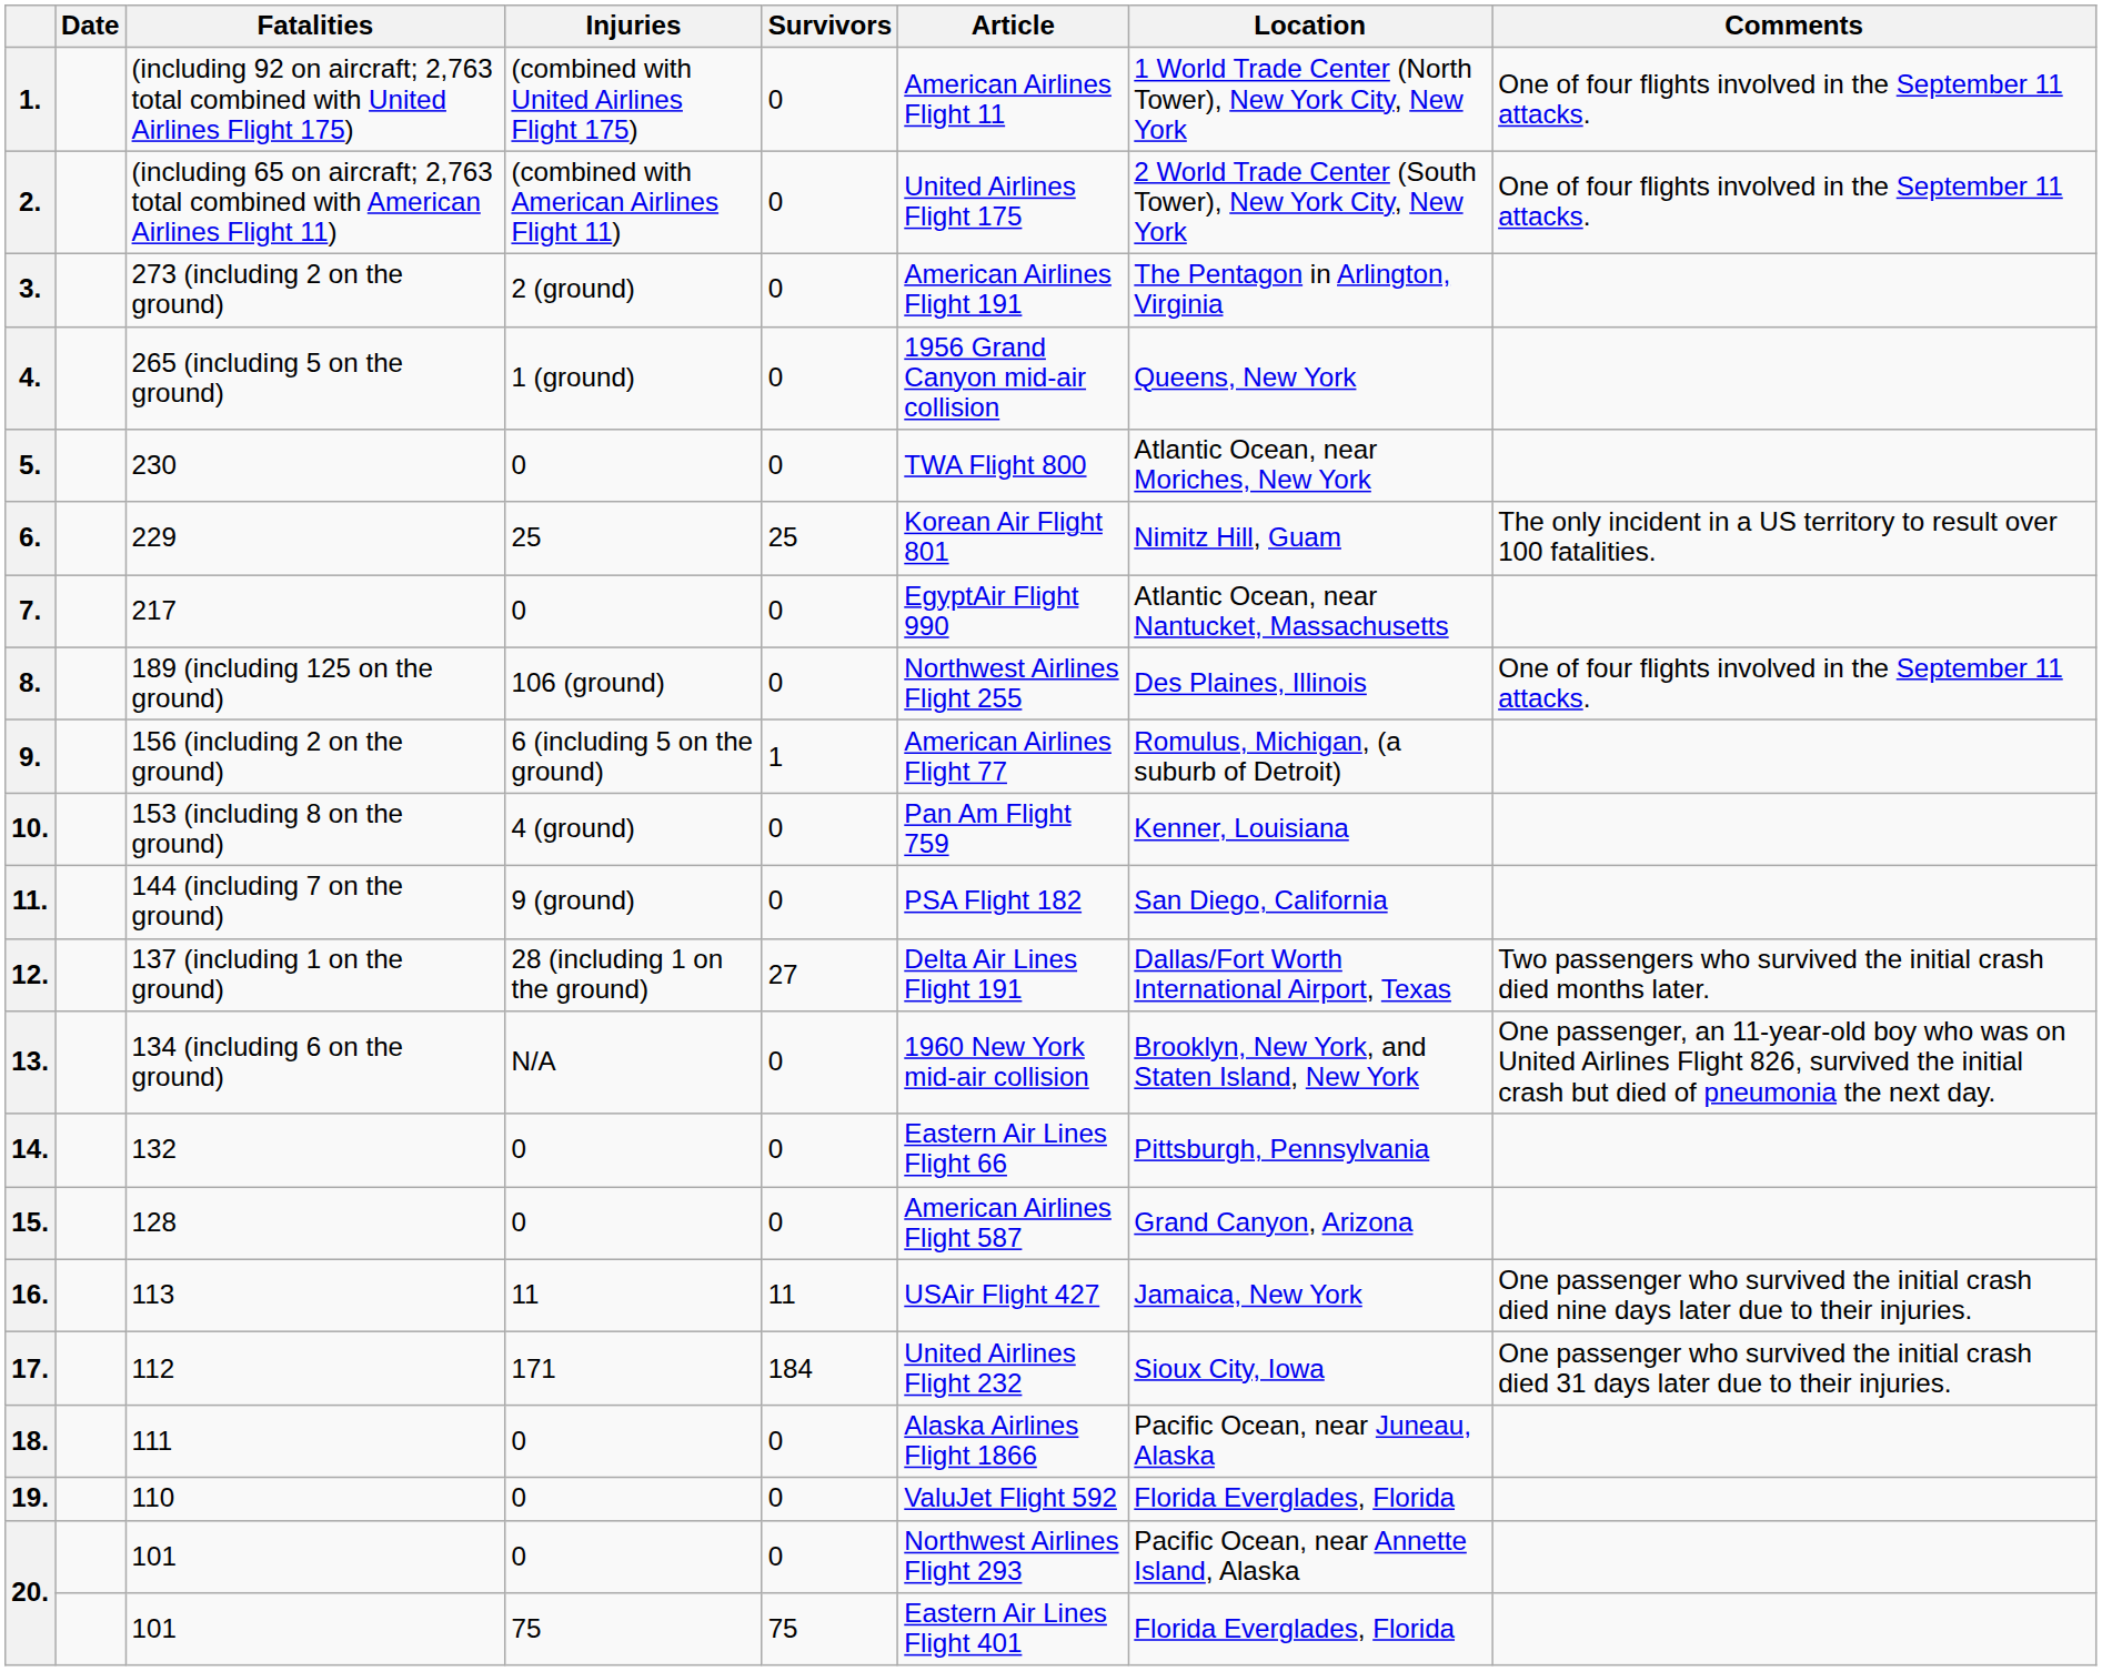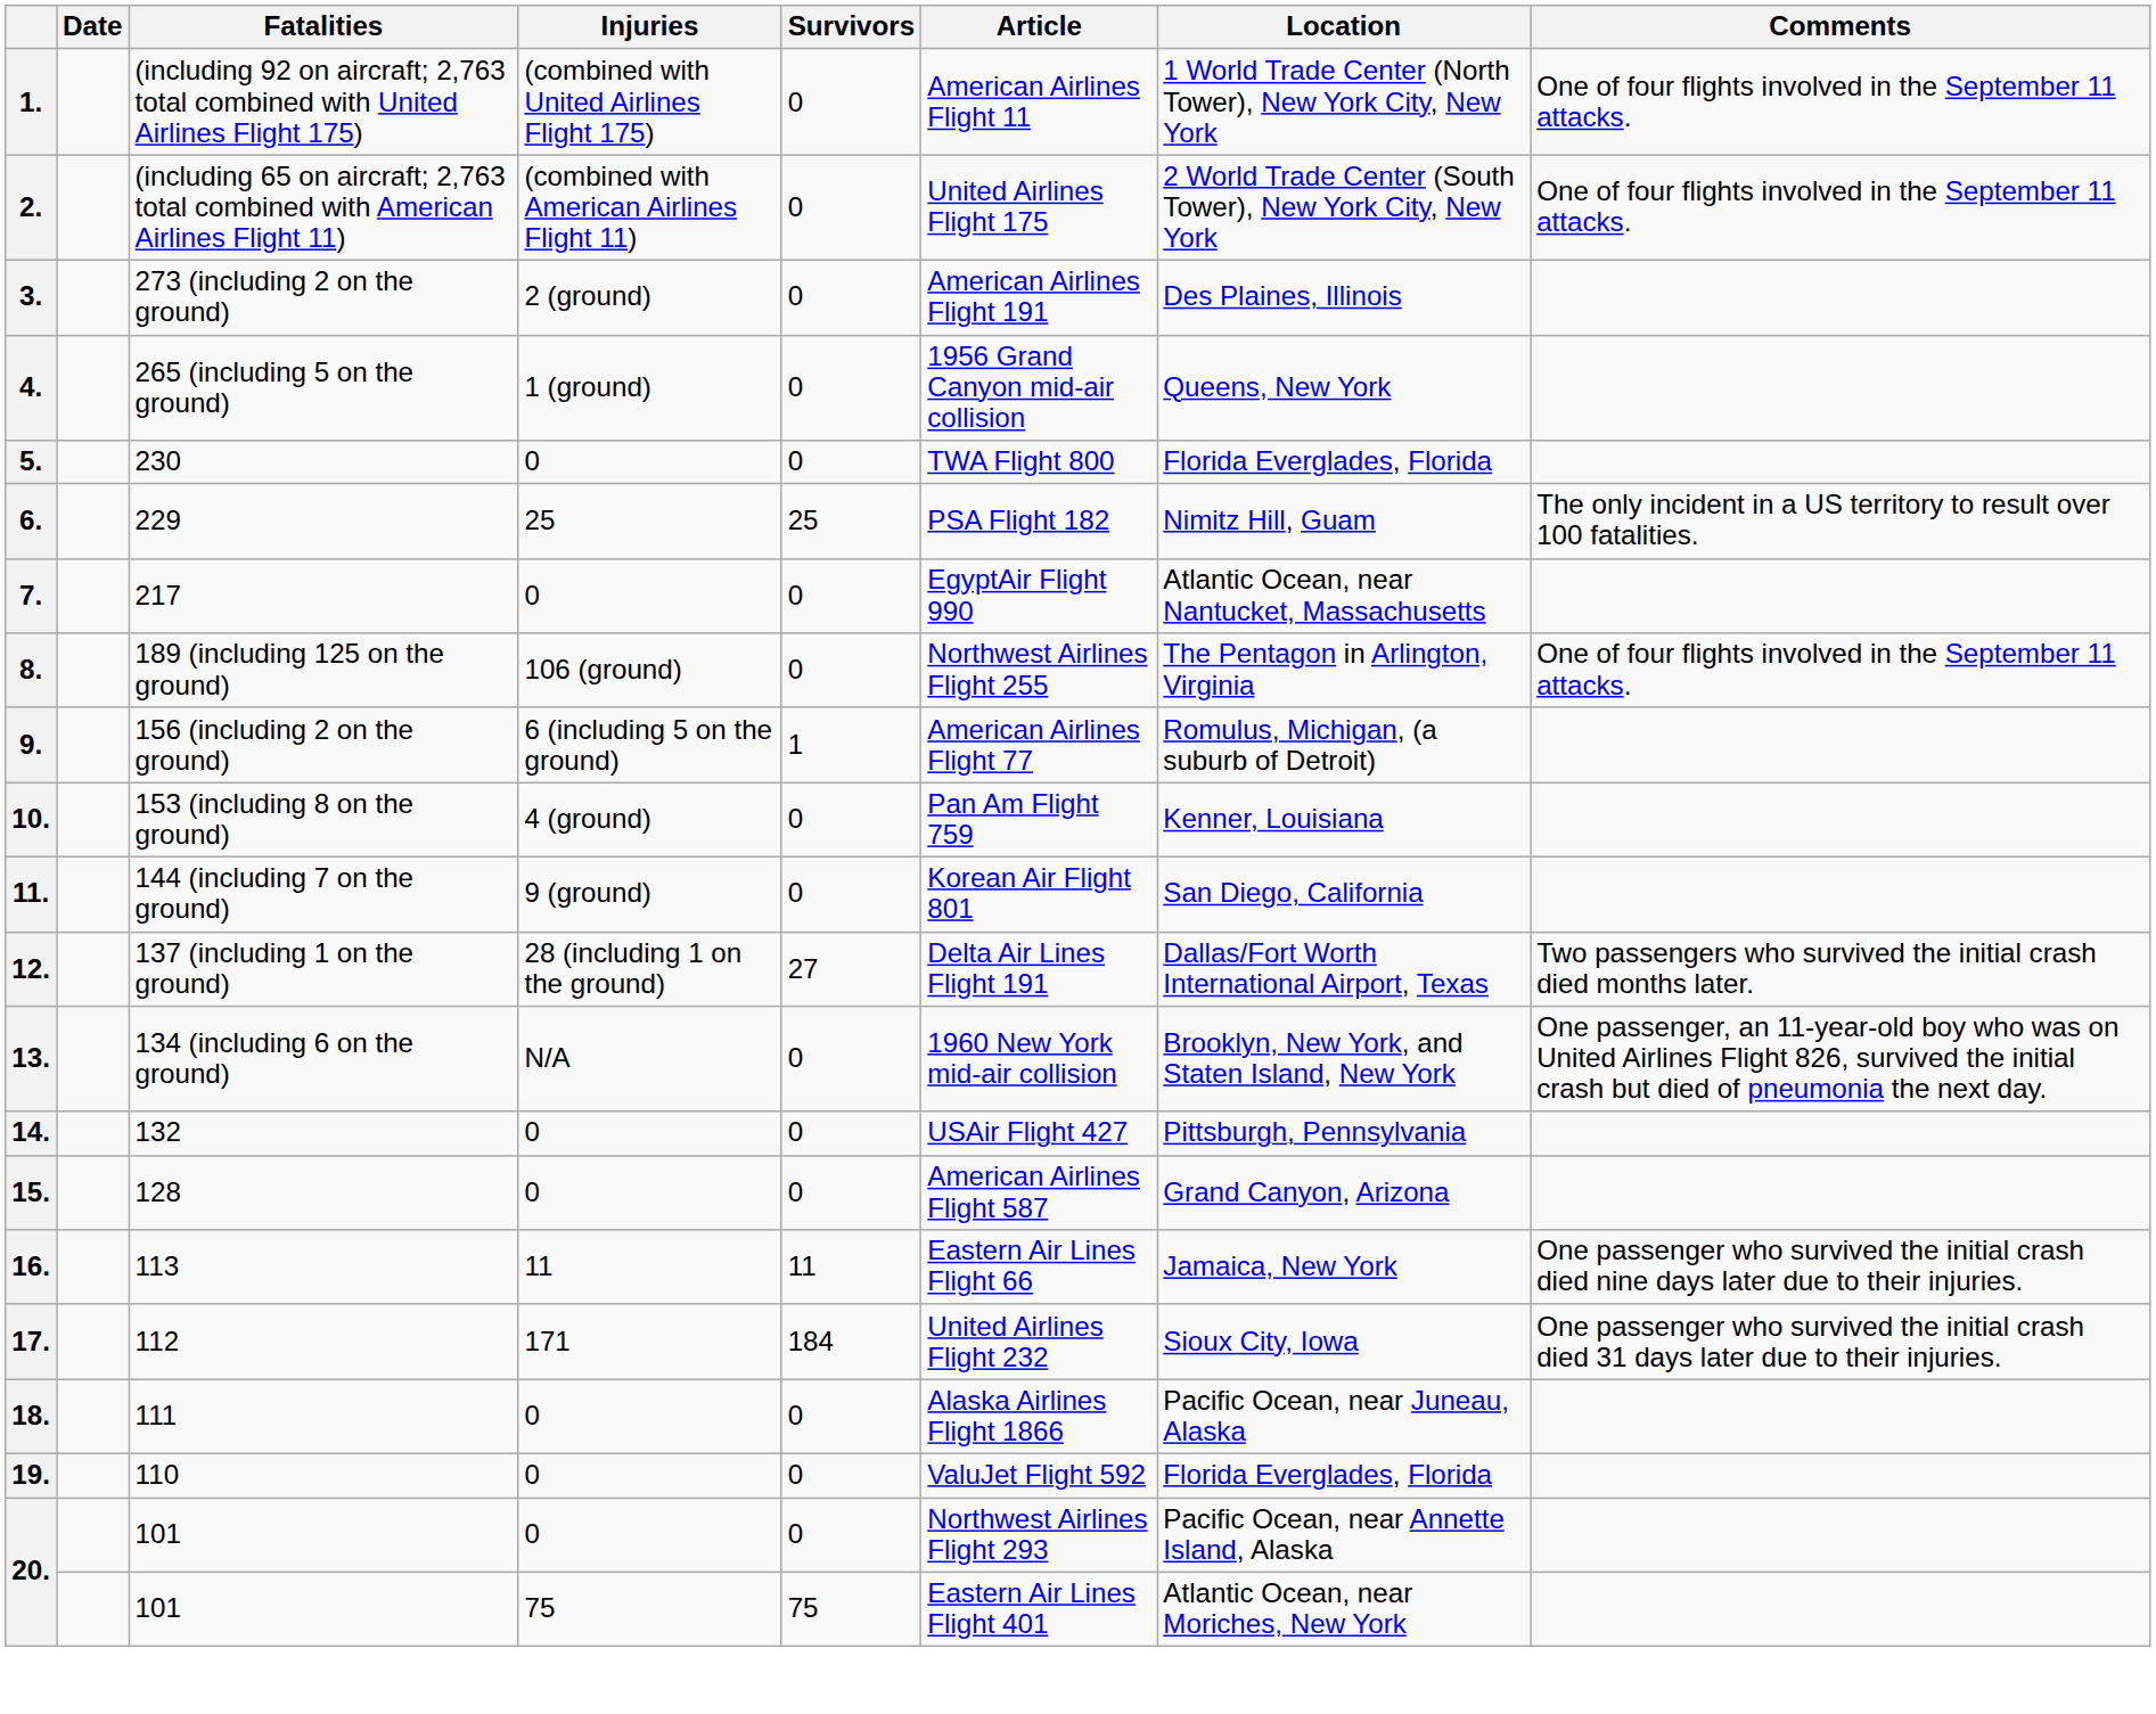3. | Location: The Pentagon in Arlington, Virginia -> Des Plaines, Illinois
5. | Location: Atlantic Ocean, near Moriches, New York -> Florida Everglades, Florida
6. | Article: Korean Air Flight 801 -> PSA Flight 182
8. | Location: Des Plaines, Illinois -> The Pentagon in Arlington, Virginia
11. | Article: PSA Flight 182 -> Korean Air Flight 801
14. | Article: Eastern Air Lines Flight 66 -> USAir Flight 427
16. | Article: USAir Flight 427 -> Eastern Air Lines Flight 66
20. / 75 | Location: Florida Everglades, Florida -> Atlantic Ocean, near Moriches, New York
